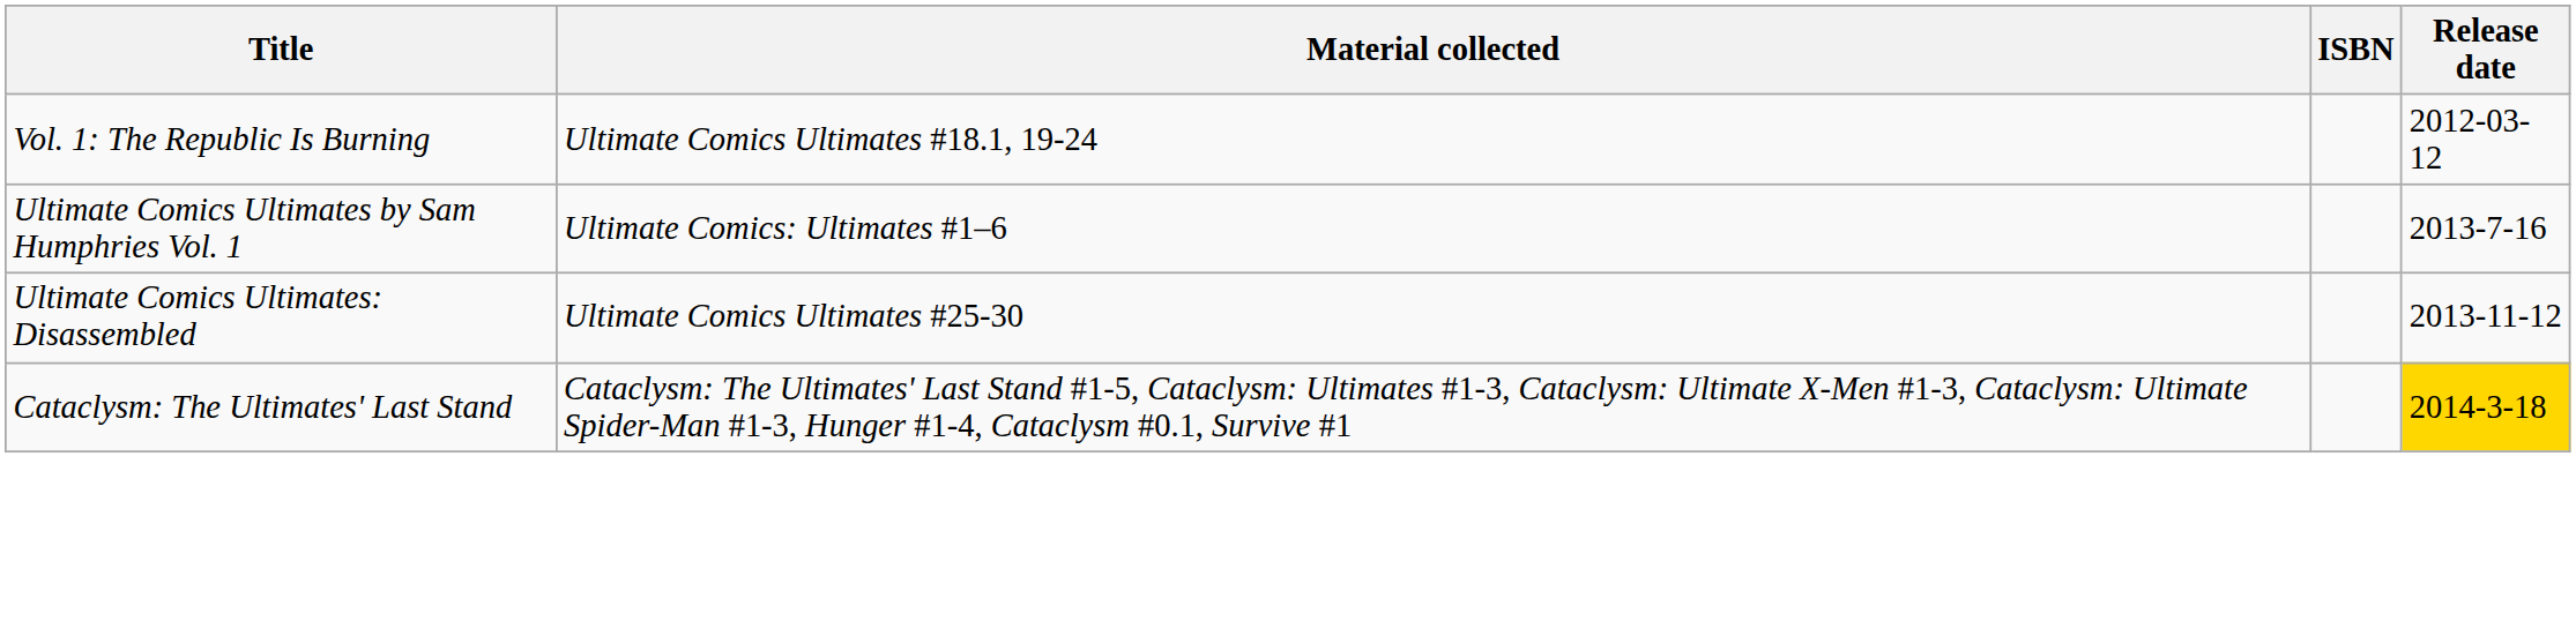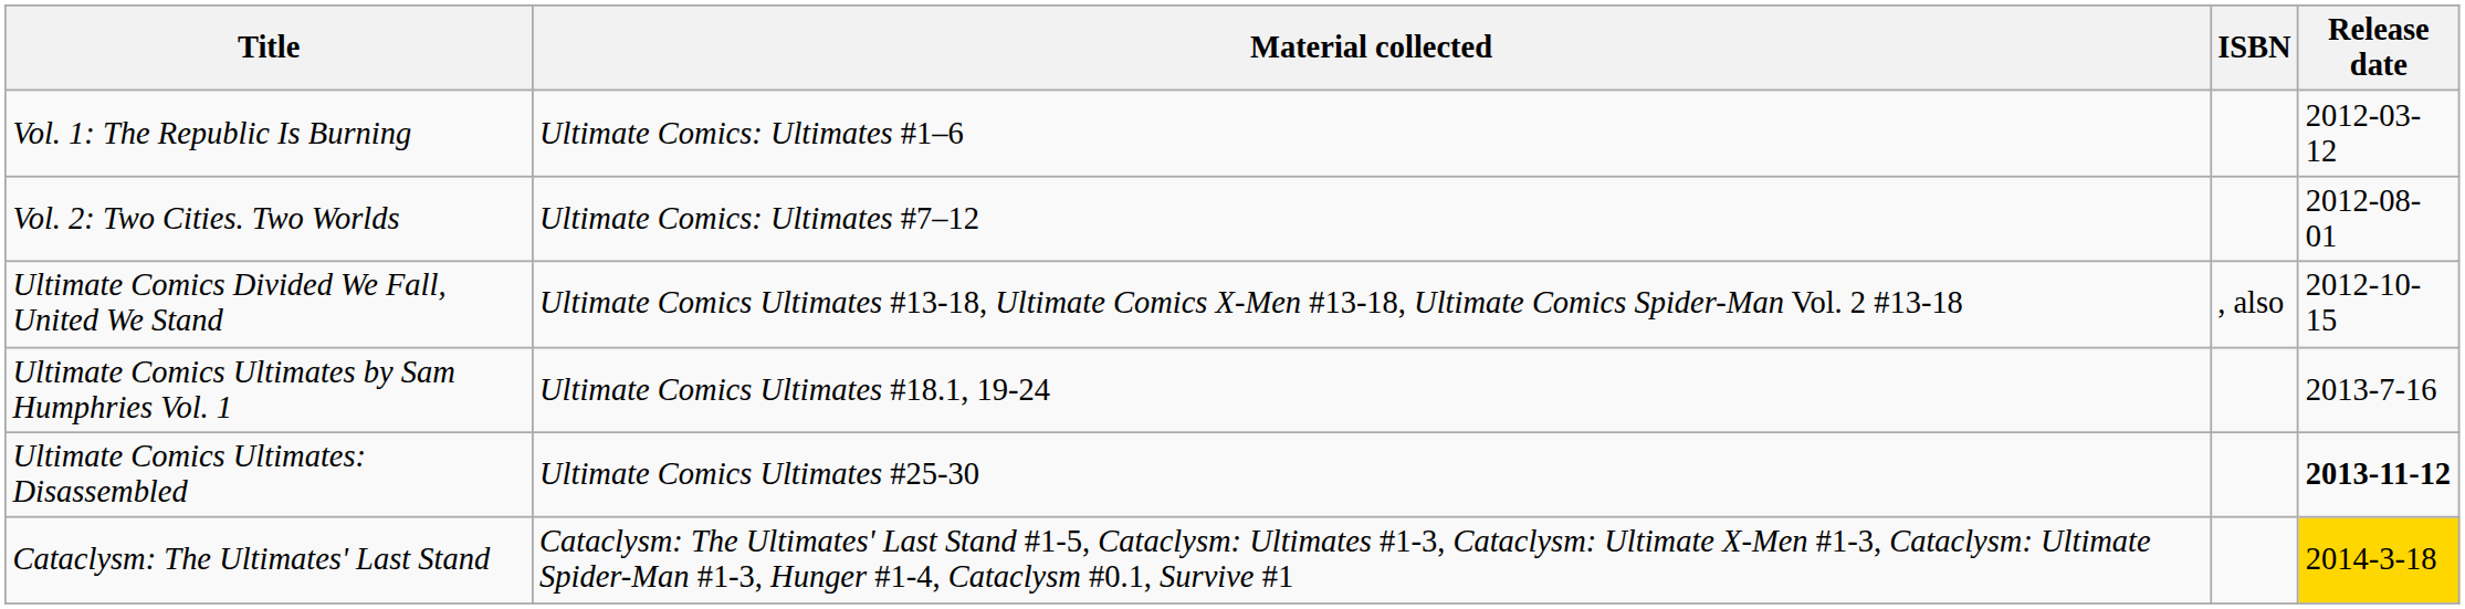Vol. 1: The Republic Is Burning | Material collected: Ultimate Comics Ultimates #18.1, 19-24 -> Ultimate Comics: Ultimates #1–6
+ row: Vol. 2: Two Cities. Two Worlds | Ultimate Comics: Ultimates #7–12 | 2012-08-01
+ row: Ultimate Comics Divided We Fall, United We Stand | Ultimate Comics Ultimates #13-18, Ultimate Comics X-Men #13-18, Ultimate Comics Spider-Man Vol. 2 #13-18 | , also | 2012-10-15
Ultimate Comics Ultimates by Sam Humphries Vol. 1 | Material collected: Ultimate Comics: Ultimates #1–6 -> Ultimate Comics Ultimates #18.1, 19-24
Ultimate Comics Ultimates: Disassembled | Release date: normal -> bold
